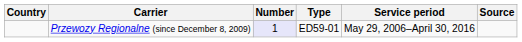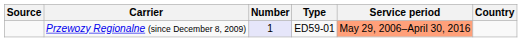columns swapped: Country <-> Source
Przewozy Regionalne (since December 8, 2009) | Service period: no background -> lightsalmon background
